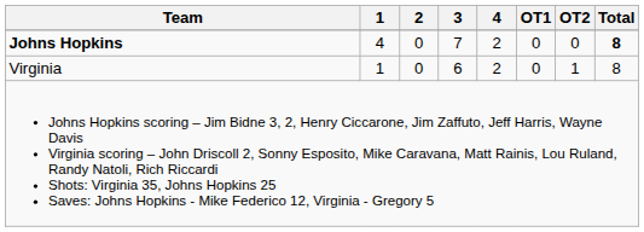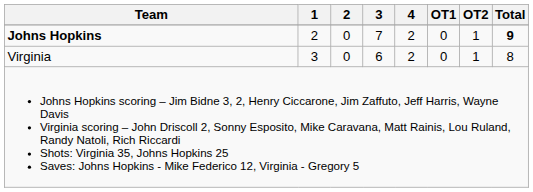Johns Hopkins | 1: 4 -> 2
Johns Hopkins | OT2: 0 -> 1
Johns Hopkins | Total: 8 -> 9
Virginia | 1: 1 -> 3
